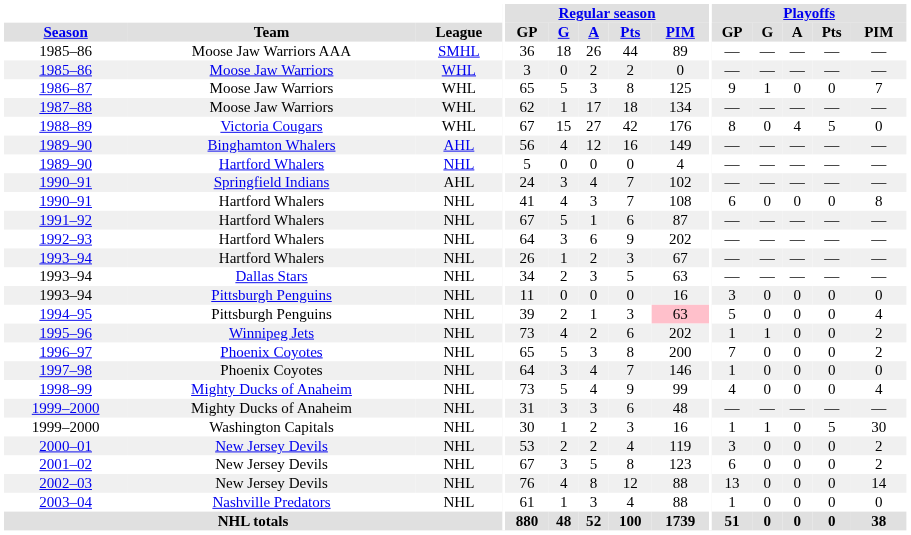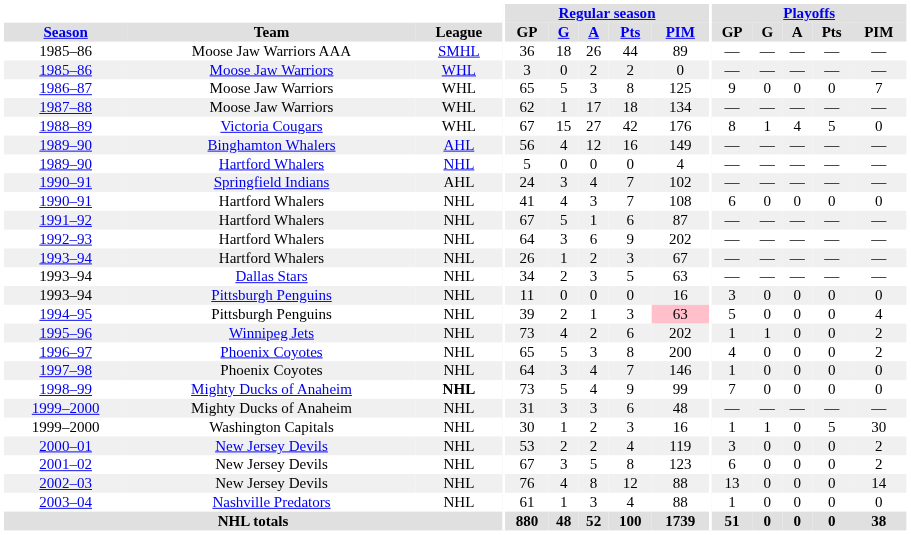1986–87 | Playoffs / G: 1 -> 0
1988–89 | Playoffs / G: 0 -> 1
1990–91 / Hartford Whalers | Playoffs / PIM: 8 -> 0
1996–97 | Playoffs / GP: 7 -> 4
1998–99 | League: normal -> bold
1998–99 | Playoffs / GP: 4 -> 7
1998–99 | Playoffs / PIM: 4 -> 0
